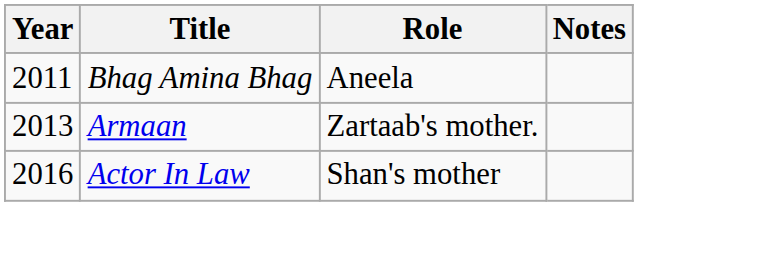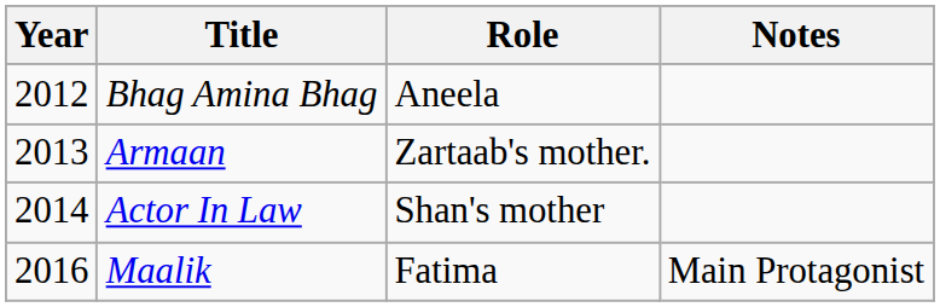Bhag Amina Bhag | Year: 2011 -> 2012
Actor In Law | Year: 2016 -> 2014
+ row: 2016 | Maalik | Fatima | Main Protagonist
